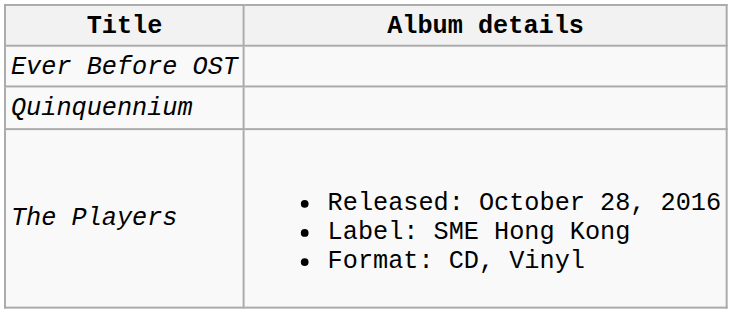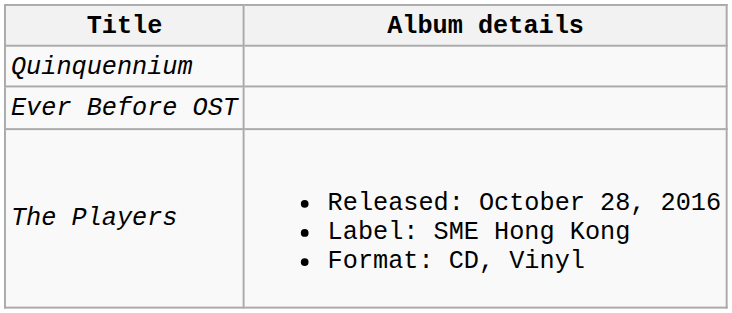rows swapped: Quinquennium <-> Ever Before OST
